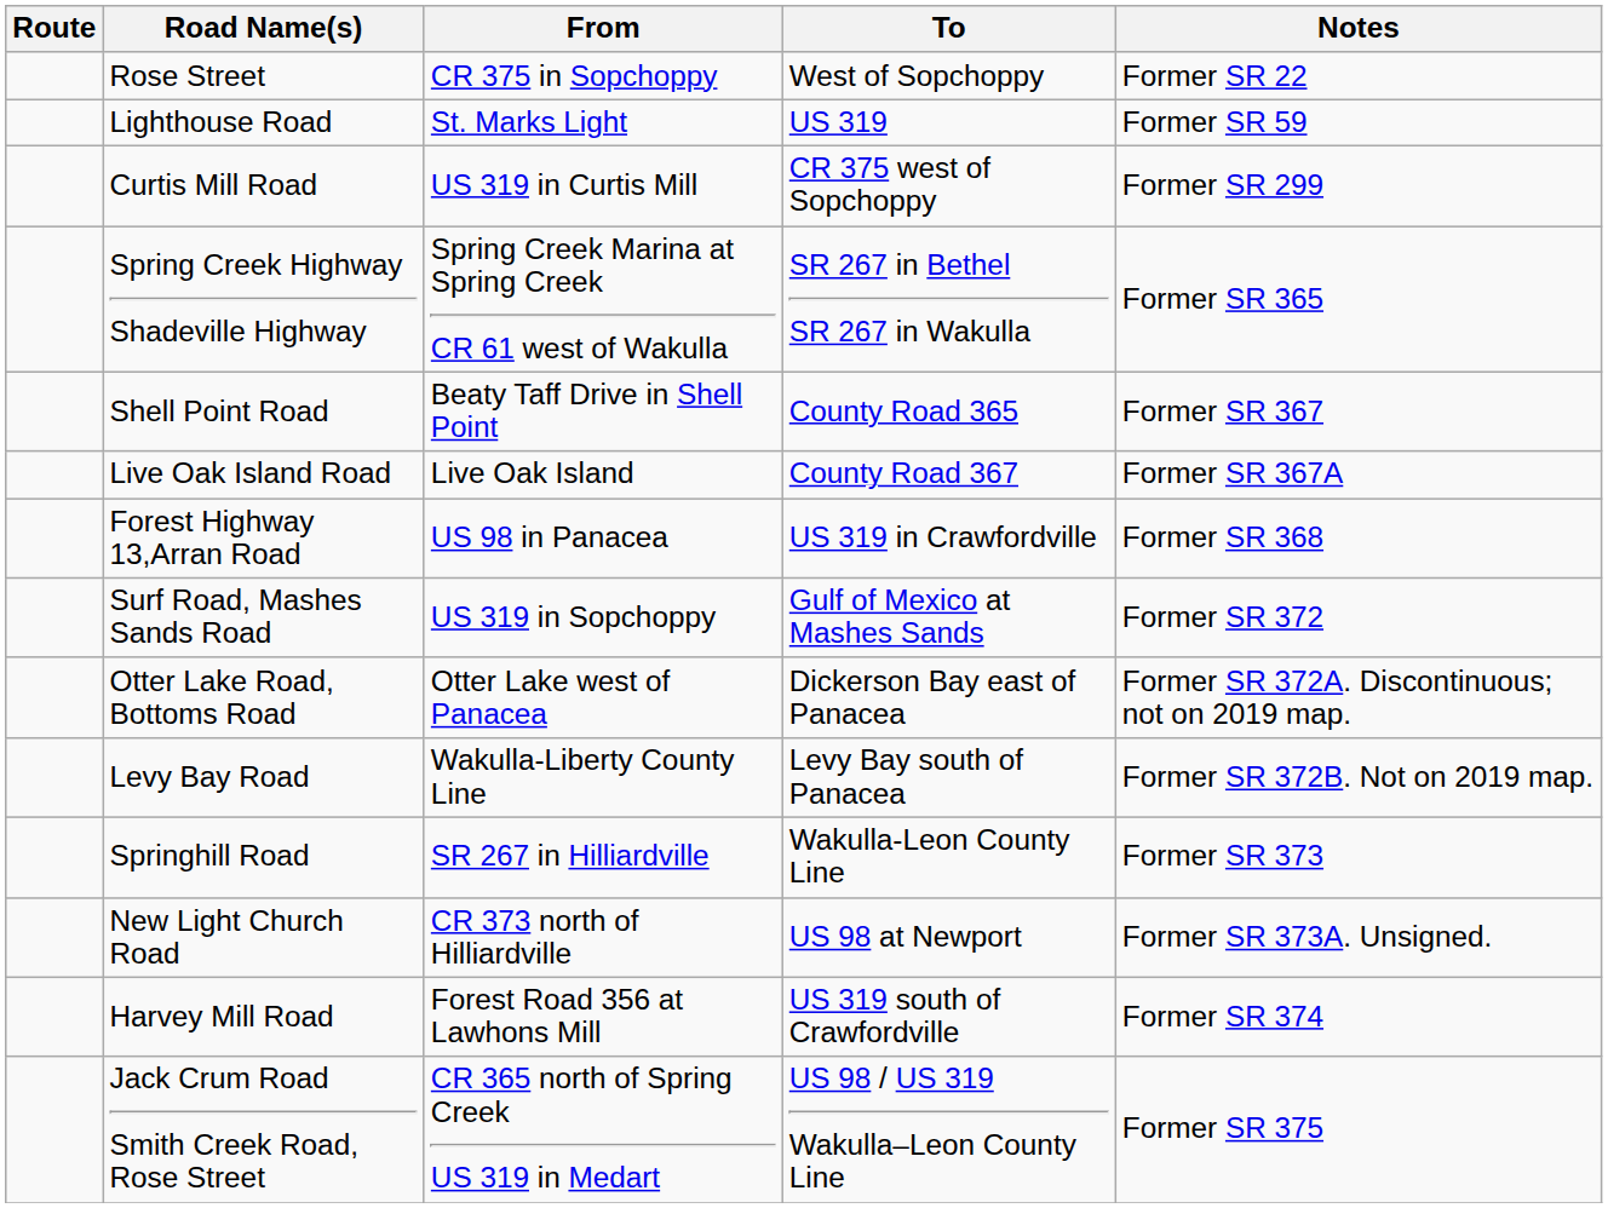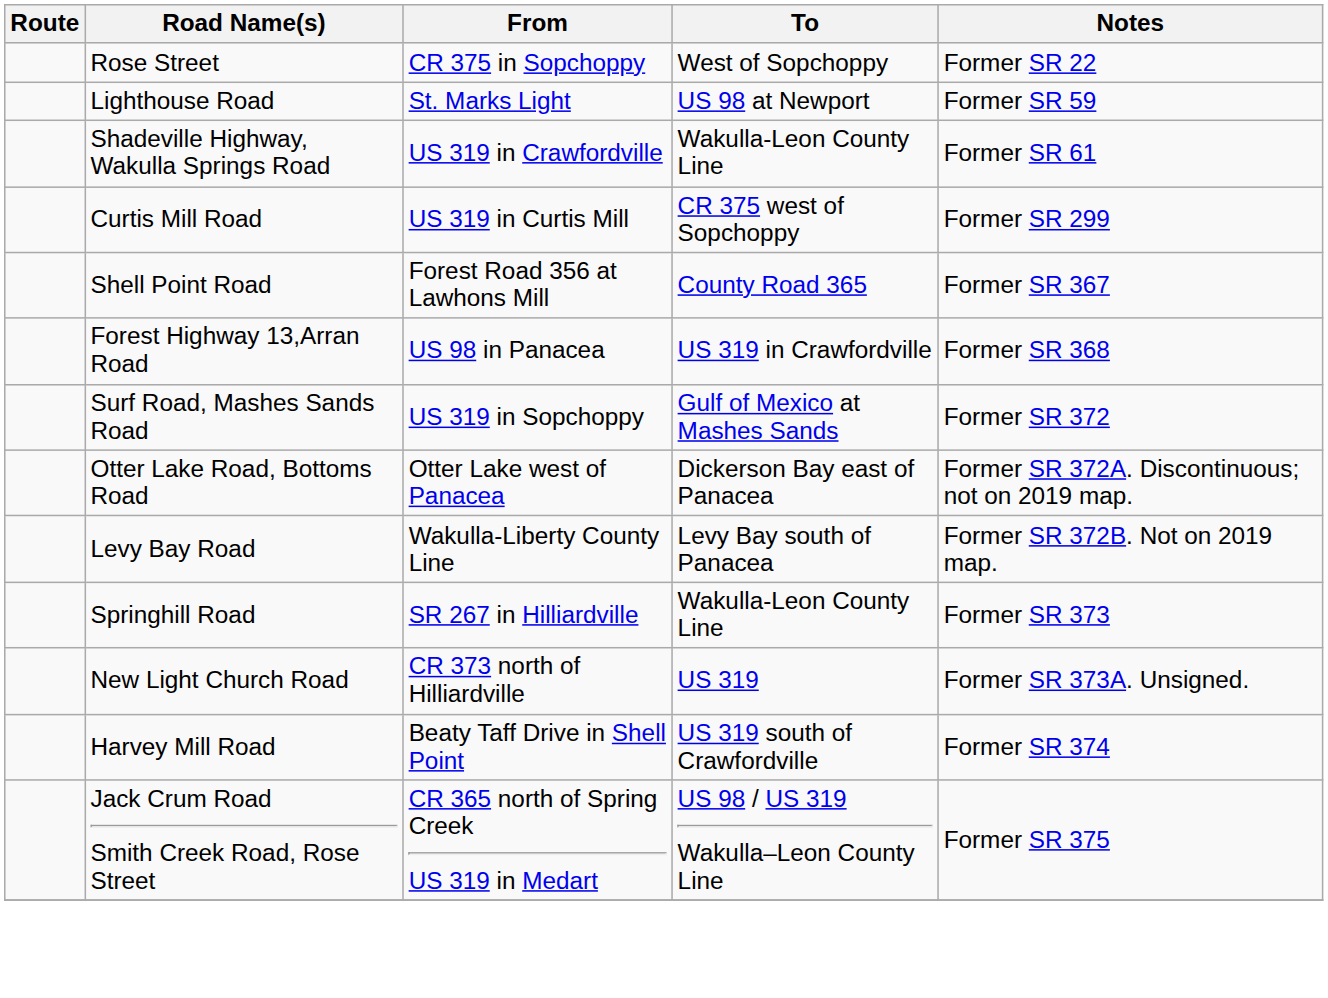Lighthouse Road | To: US 319 -> US 98 at Newport
+ row: Shadeville Highway, Wakulla Springs Road | US 319 in Crawfordville | Wakulla-Leon County Line | Former SR 61
- row: Spring Creek Highway Shadeville Highway | Spring Creek Marina at Spring Creek CR 61 west of Wakulla | SR 267 in Bethel SR 267 in Wakulla | Former SR 365
Shell Point Road | From: Beaty Taff Drive in Shell Point -> Forest Road 356 at Lawhons Mill
- row: Live Oak Island Road | Live Oak Island | County Road 367 | Former SR 367A
New Light Church Road | To: US 98 at Newport -> US 319
Harvey Mill Road | From: Forest Road 356 at Lawhons Mill -> Beaty Taff Drive in Shell Point
